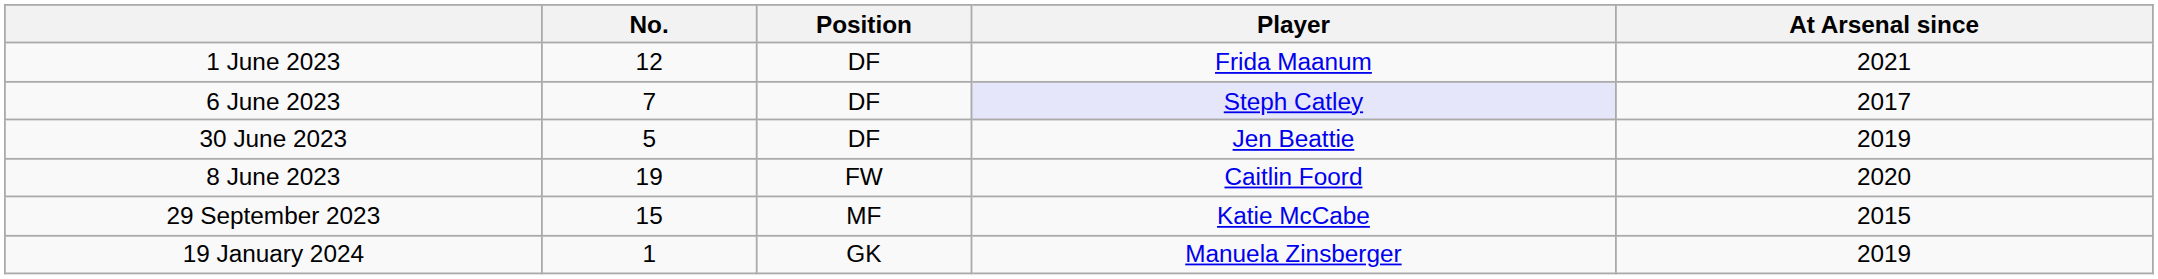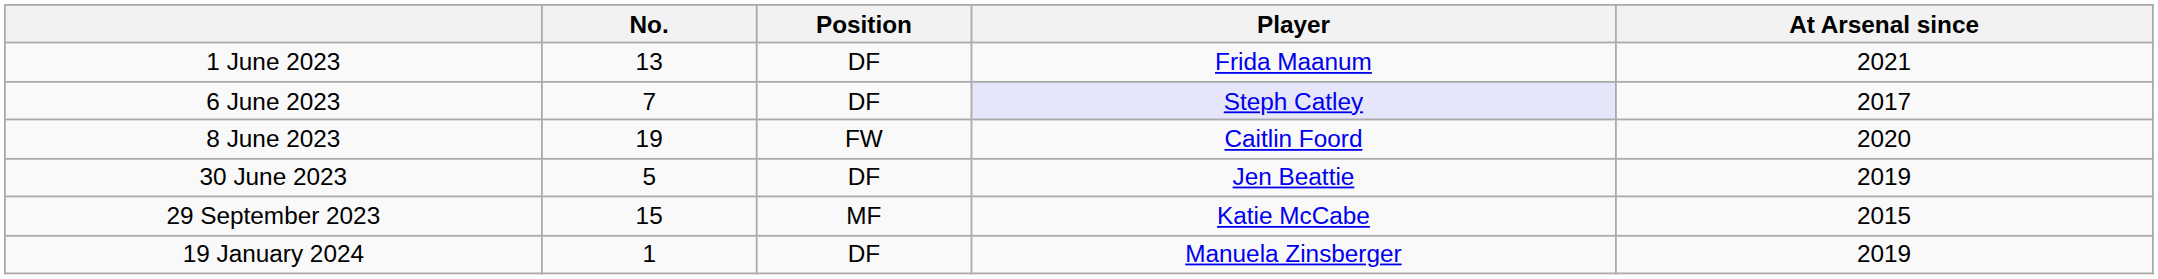1 June 2023 | No.: 12 -> 13
rows swapped: 8 June 2023 <-> 30 June 2023
19 January 2024 | Position: GK -> DF
